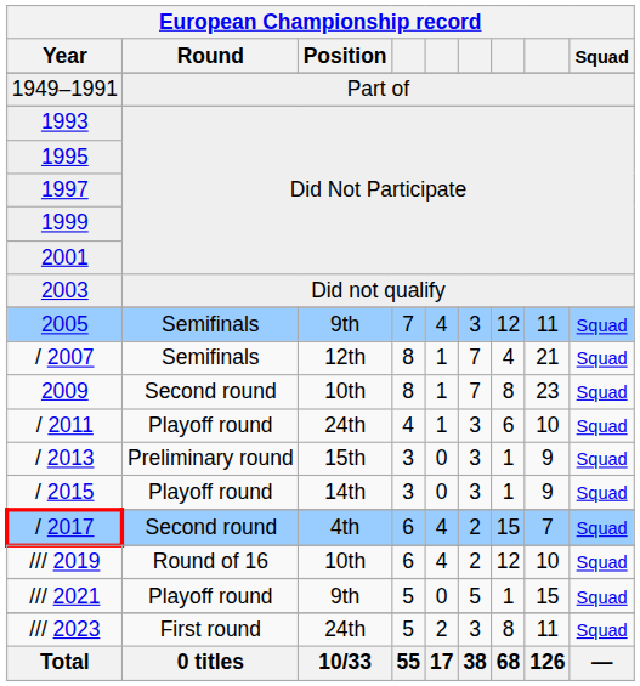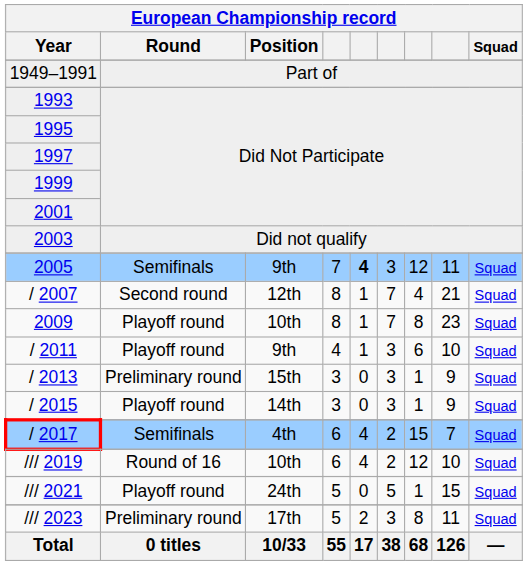2005 | column 5: normal -> bold
/ 2007 | European Championship record / Round: Semifinals -> Second round
2009 | European Championship record / Round: Second round -> Playoff round
/ 2011 | European Championship record / Position: 24th -> 9th
/ 2017 | European Championship record / Round: Second round -> Semifinals
/// 2021 | European Championship record / Position: 9th -> 24th
/// 2023 | European Championship record / Round: First round -> Preliminary round
/// 2023 | European Championship record / Position: 24th -> 17th
